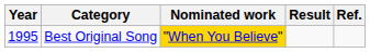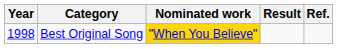Best Original Song | Year: 1995 -> 1998
